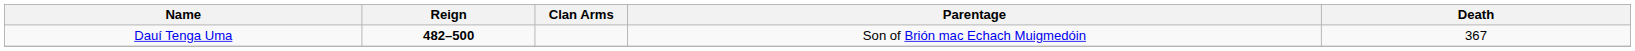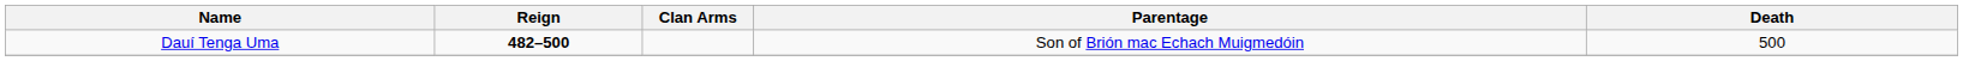Dauí Tenga Uma | Death: 367 -> 500
